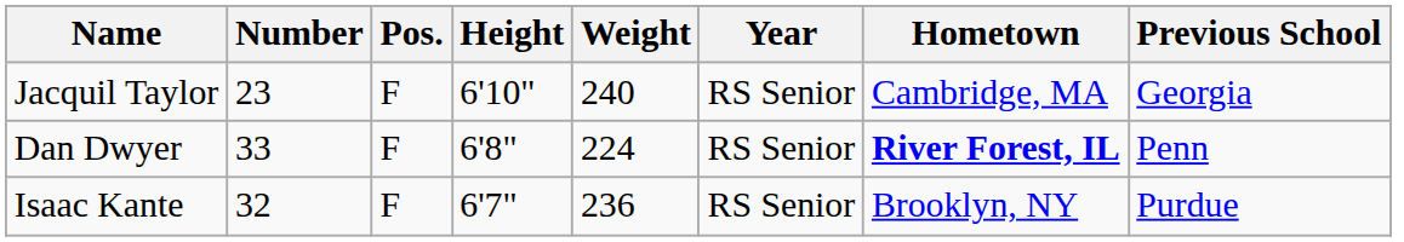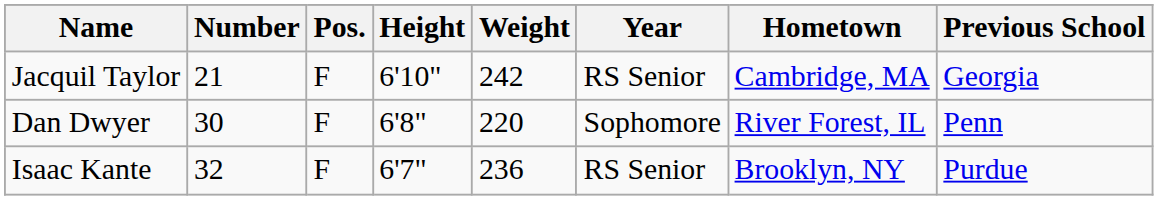Jacquil Taylor | Number: 23 -> 21
Jacquil Taylor | Weight: 240 -> 242
Dan Dwyer | Number: 33 -> 30
Dan Dwyer | Weight: 224 -> 220
Dan Dwyer | Year: RS Senior -> Sophomore
Dan Dwyer | Hometown: bold -> normal
